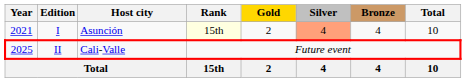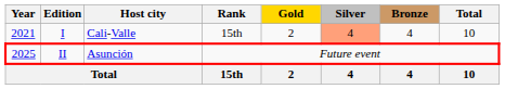I | Host city: Asunción -> Cali-Valle
I | Rank: lightyellow background -> no background
II | Host city: Cali-Valle -> Asunción
